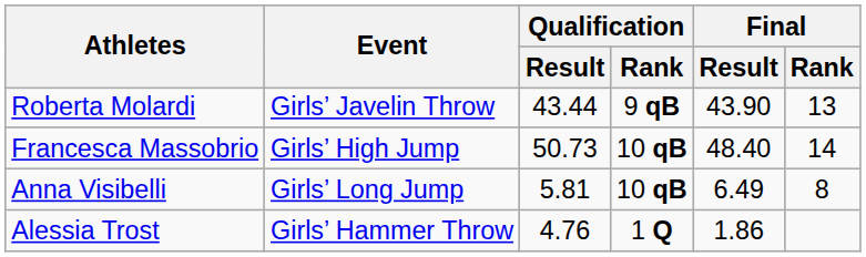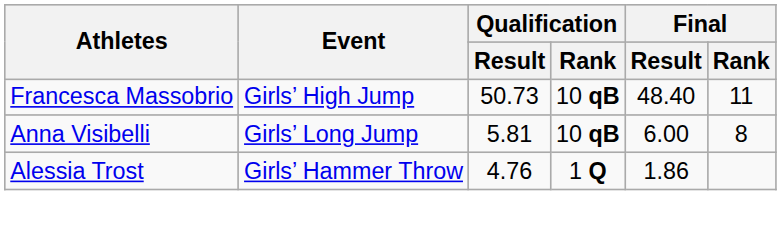- row: Roberta Molardi | Girls’ Javelin Throw | 43.44 | 9 qB | 43.90 | 13
Francesca Massobrio | Final / Rank: 14 -> 11
Anna Visibelli | Final / Result: 6.49 -> 6.00
